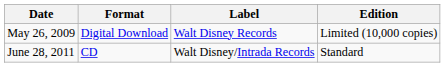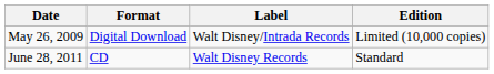May 26, 2009 | Label: Walt Disney Records -> Walt Disney/Intrada Records
June 28, 2011 | Label: Walt Disney/Intrada Records -> Walt Disney Records
